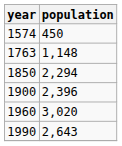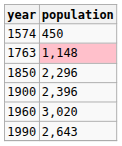1763 | population: no background -> pink background
1850 | population: 2,294 -> 2,296
